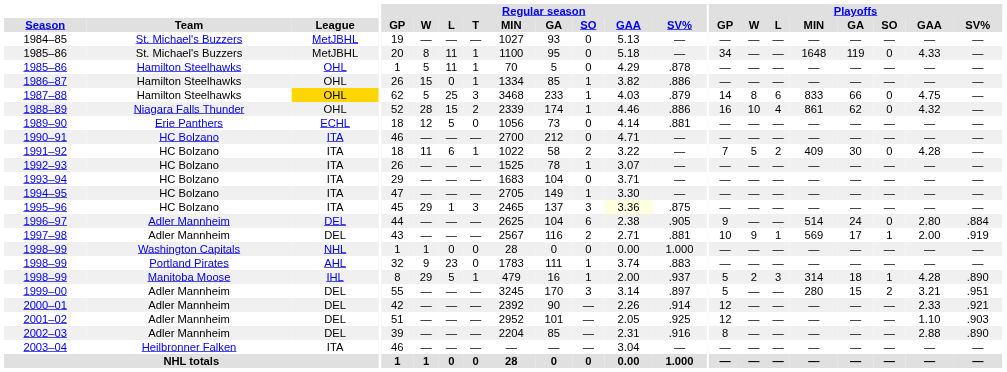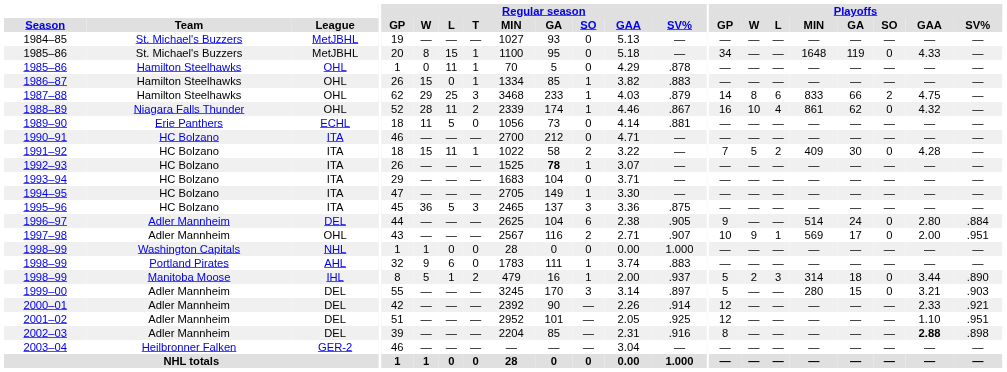1985–86 / St. Michael's Buzzers | Regular season / L: 11 -> 15
1985–86 / Hamilton Steelhawks | Regular season / W: 5 -> 0
1986–87 | Regular season / SV%: .886 -> .883
1987–88 | League: gold background -> no background
1987–88 | Regular season / W: 5 -> 29
1987–88 | Playoffs / SO: 0 -> 2
1988–89 | Regular season / L: 15 -> 11
1988–89 | Regular season / SV%: .886 -> .867
1989–90 | Regular season / W: 12 -> 11
1991–92 | Regular season / W: 11 -> 15
1991–92 | Regular season / L: 6 -> 11
1992–93 | Regular season / GA: normal -> bold
1995–96 | Regular season / W: 29 -> 36
1995–96 | Regular season / L: 1 -> 5
1995–96 | Regular season / GAA: lightyellow background -> no background
1997–98 | League: DEL -> OHL
1997–98 | Regular season / SV%: .881 -> .907
1997–98 | Playoffs / SO: 1 -> 0
1997–98 | Playoffs / SV%: .919 -> .951
1998–99 / Portland Pirates | Regular season / L: 23 -> 6
1998–99 / Manitoba Moose | Regular season / W: 29 -> 5
1998–99 / Manitoba Moose | Regular season / L: 5 -> 1
1998–99 / Manitoba Moose | Regular season / T: 1 -> 2
1998–99 / Manitoba Moose | Playoffs / SO: 1 -> 0
1998–99 / Manitoba Moose | Playoffs / GAA: 4.28 -> 3.44
1999–00 | Playoffs / SO: 2 -> 0
1999–00 | Playoffs / SV%: .951 -> .903
2001–02 | Playoffs / SV%: .903 -> .951
2002–03 | Playoffs / GAA: normal -> bold
2002–03 | Playoffs / SV%: .890 -> .898
2003–04 | League: ITA -> GER-2
